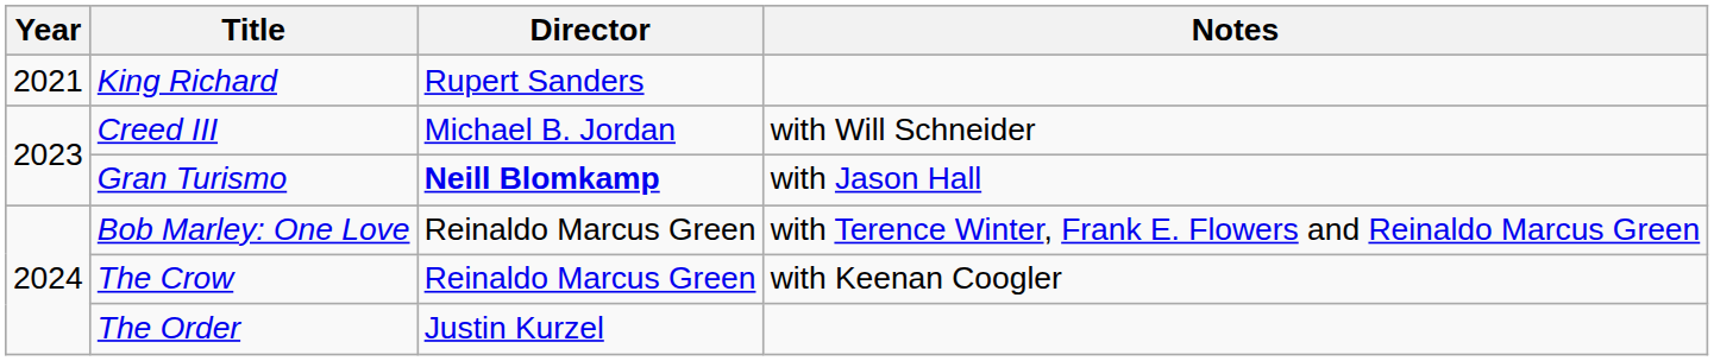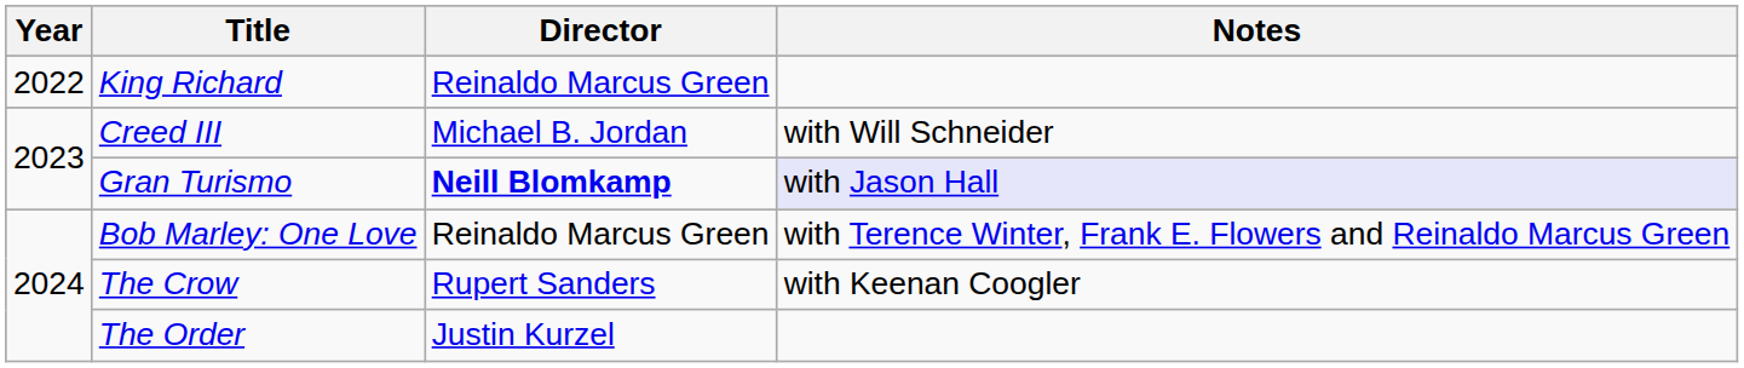King Richard | Year: 2021 -> 2022
King Richard | Director: Rupert Sanders -> Reinaldo Marcus Green
Gran Turismo | Notes: no background -> lavender background
The Crow | Director: Reinaldo Marcus Green -> Rupert Sanders
